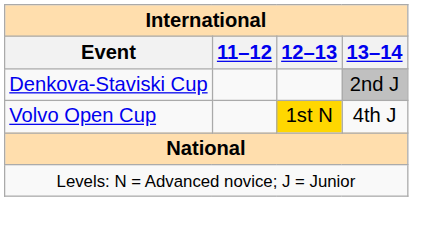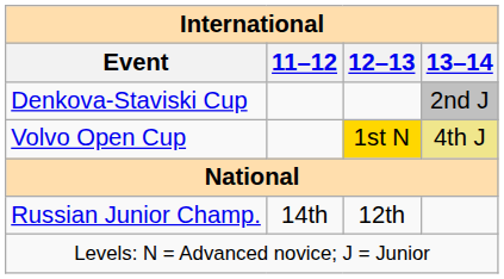Volvo Open Cup | 13–14: no background -> khaki background
+ row: Russian Junior Champ. | 14th | 12th
